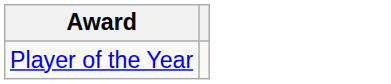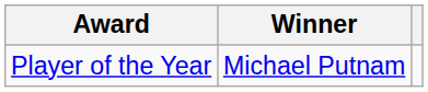+ column: Winner | Michael Putnam
